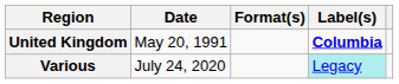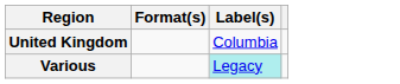- column: Date | May 20, 1991 | July 24, 2020
United Kingdom | Label(s): bold -> normal
